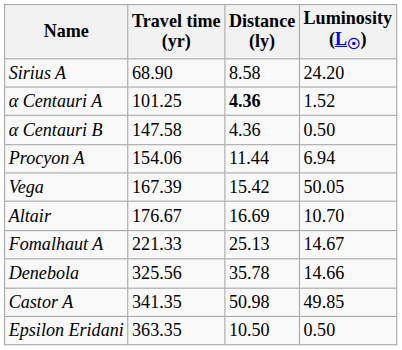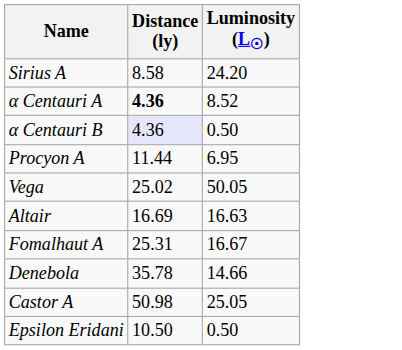- column: Travel time (yr) | 68.90 | 101.25 | 147.58 | 154.06 | 167.39 | 176.67 | 221.33 | 325.56 | 341.35 | 363.35
α Centauri A | Luminosity (L☉): 1.52 -> 8.52
α Centauri B | Distance (ly): no background -> lavender background
Procyon A | Luminosity (L☉): 6.94 -> 6.95
Vega | Distance (ly): 15.42 -> 25.02
Altair | Luminosity (L☉): 10.70 -> 16.63
Fomalhaut A | Distance (ly): 25.13 -> 25.31
Fomalhaut A | Luminosity (L☉): 14.67 -> 16.67
Castor A | Luminosity (L☉): 49.85 -> 25.05
